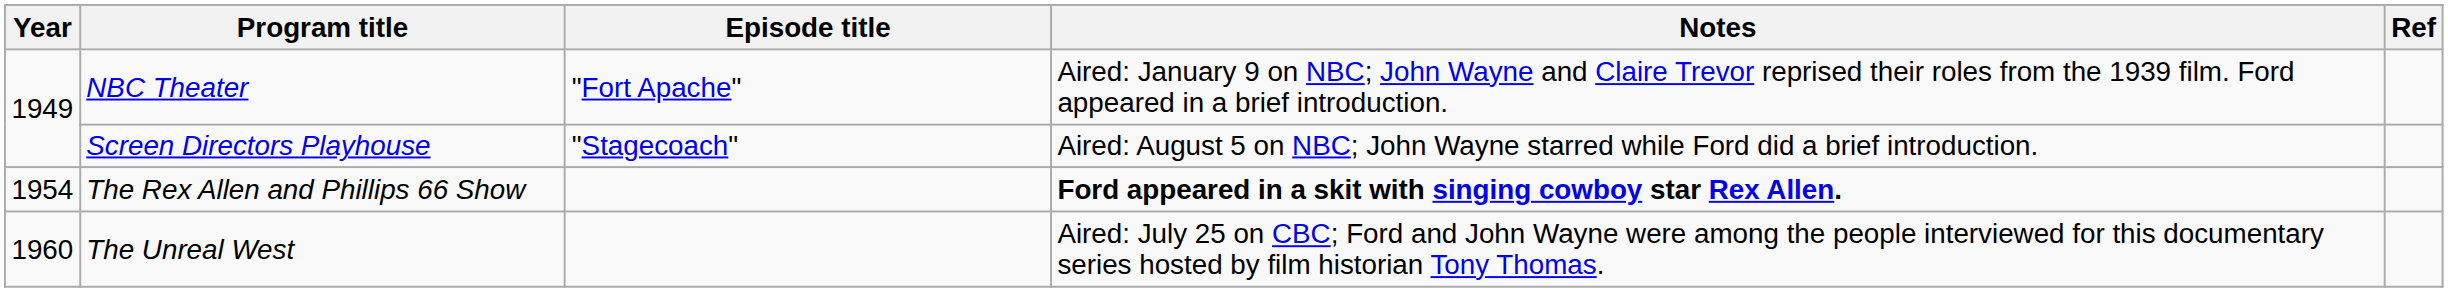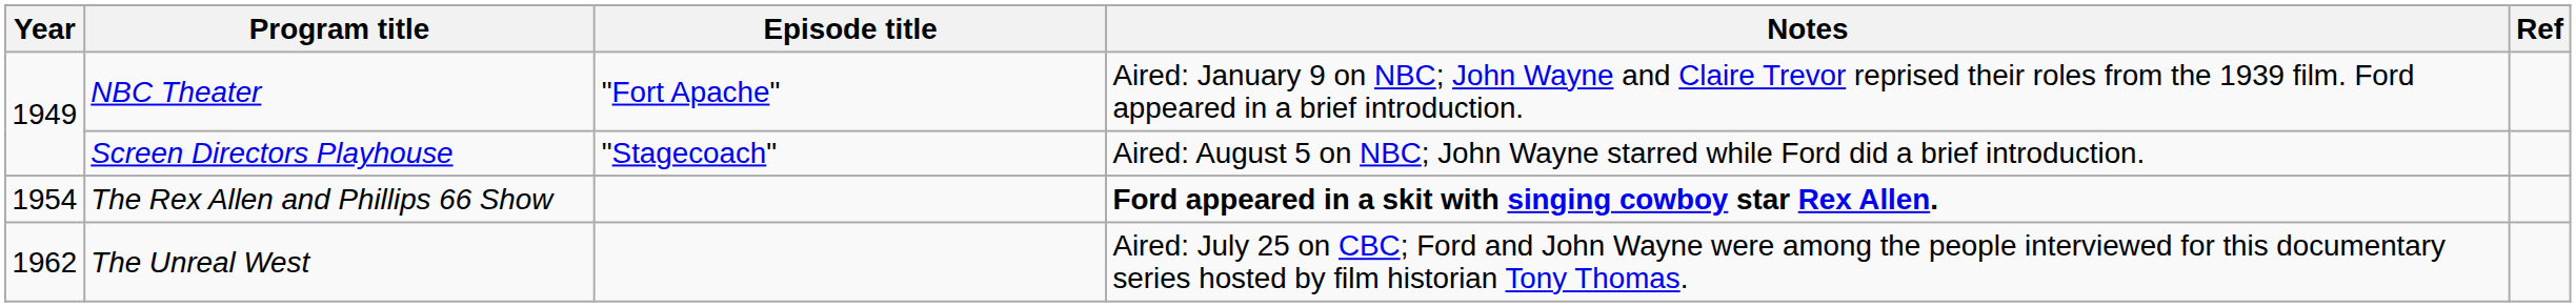The Unreal West | Year: 1960 -> 1962
